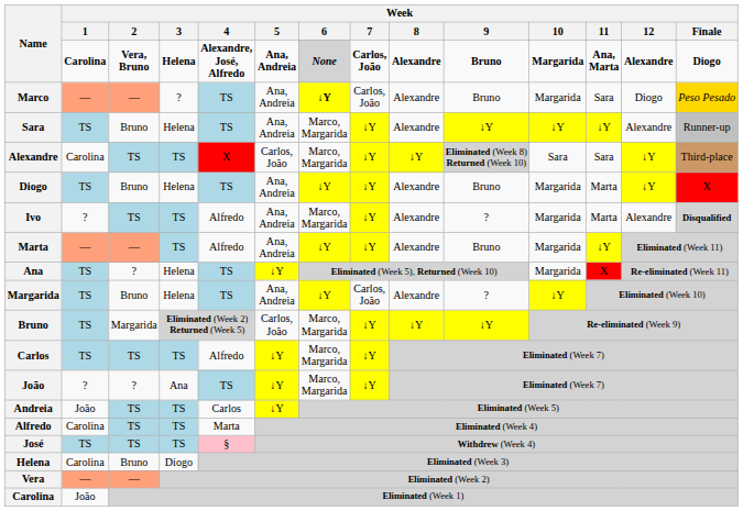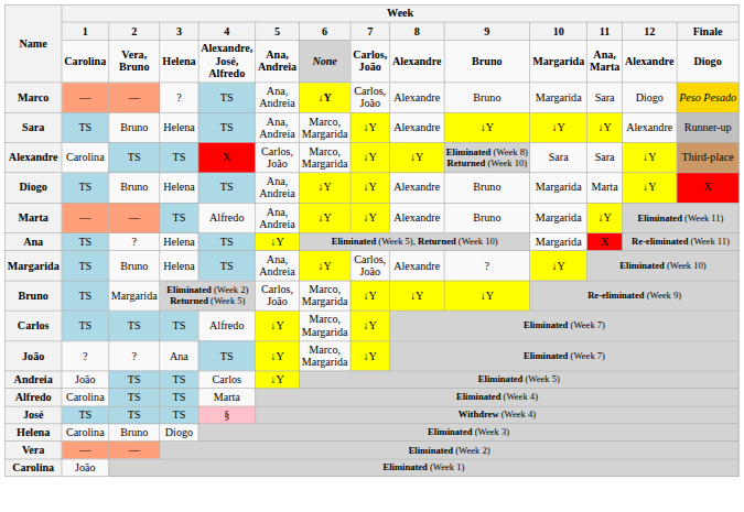- row: Ivo | ? | TS | TS | Alfredo | Ana, Andreia | Marco, Margarida | ↓Y | Alexandre | ? | Margarida | Marta | Alexandre | Disqualified
